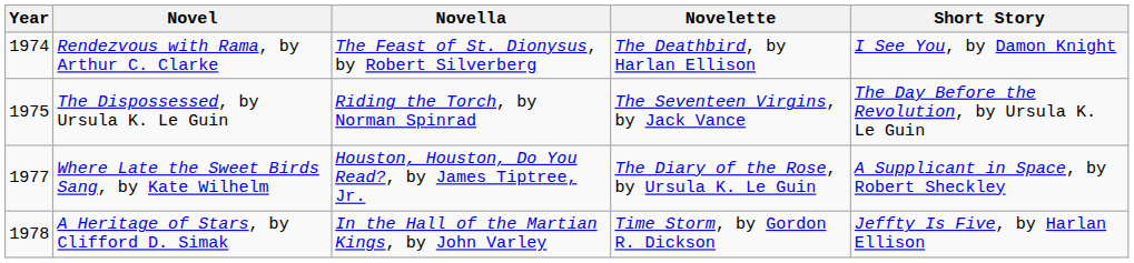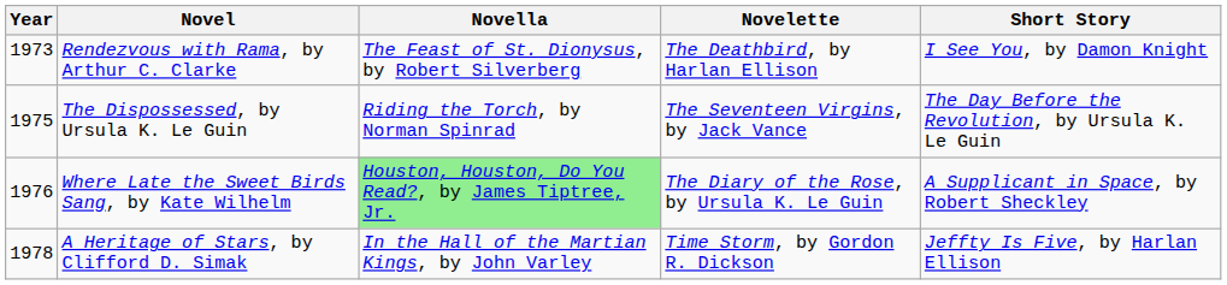Rendezvous with Rama, by Arthur C. Clarke | Year: 1974 -> 1973
Where Late the Sweet Birds Sang, by Kate Wilhelm | Year: 1977 -> 1976
Where Late the Sweet Birds Sang, by Kate Wilhelm | Novella: no background -> lightgreen background
